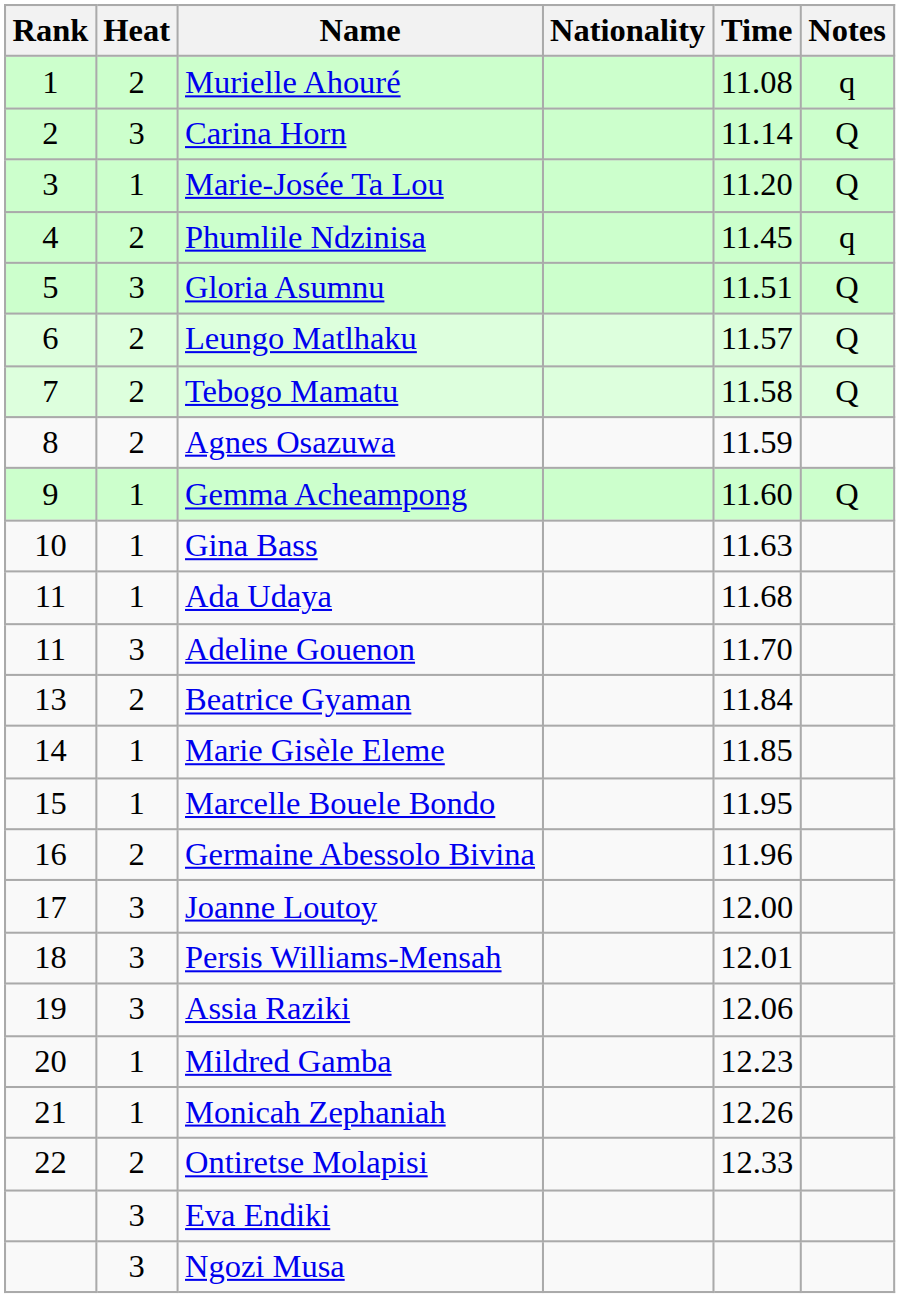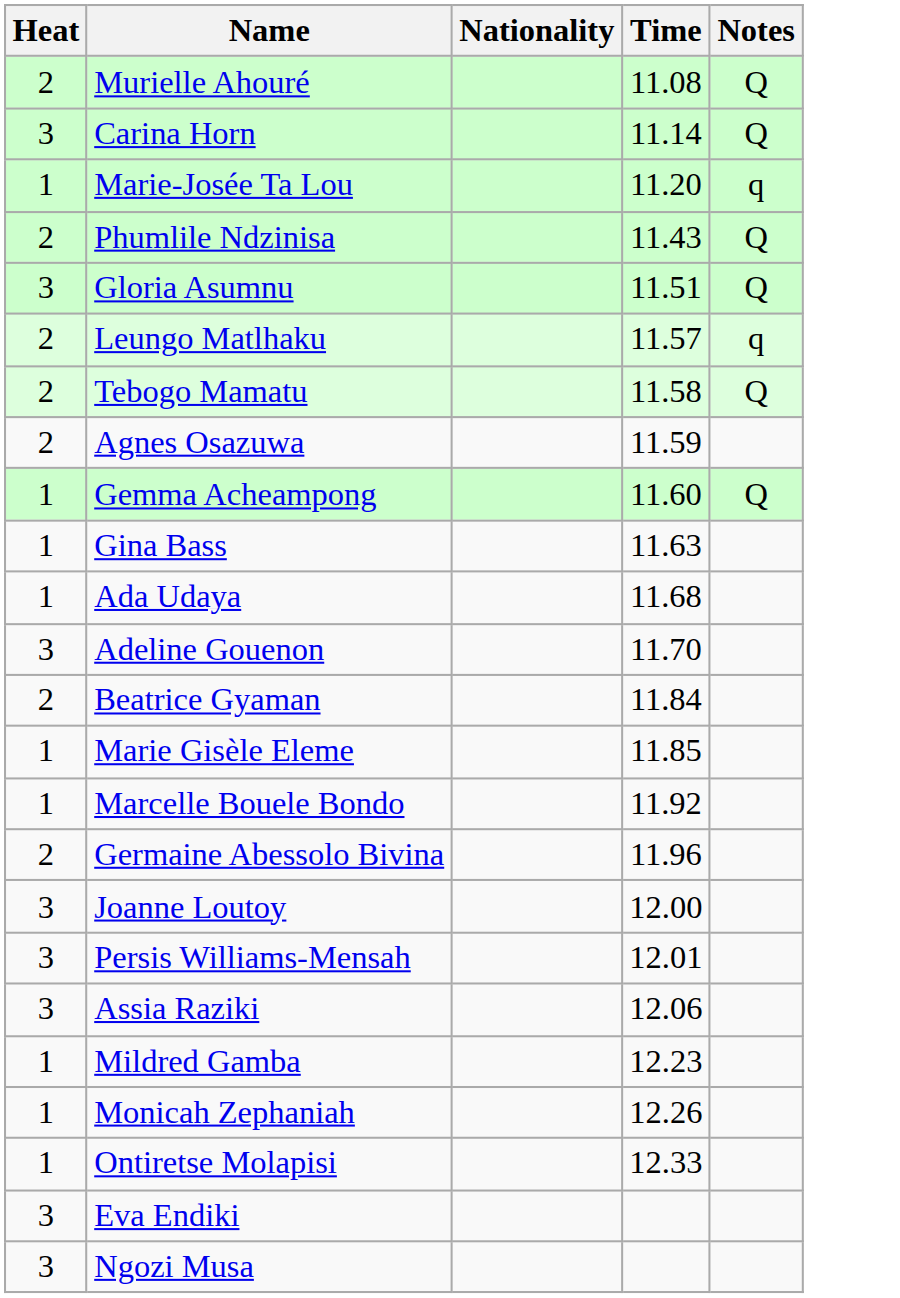- column: Rank | 1 | 2 | 3 | 4 | 5 | 6 | 7 | 8 | 9 | 10 | 11 | 11 | 13 | 14 | 15 | 16 | 17 | 18 | 19 | 20 | 21 | 22
Murielle Ahouré | Notes: q -> Q
Marie-Josée Ta Lou | Notes: Q -> q
Phumlile Ndzinisa | Time: 11.45 -> 11.43
Phumlile Ndzinisa | Notes: q -> Q
Leungo Matlhaku | Notes: Q -> q
Marcelle Bouele Bondo | Time: 11.95 -> 11.92
Ontiretse Molapisi | Heat: 2 -> 1
